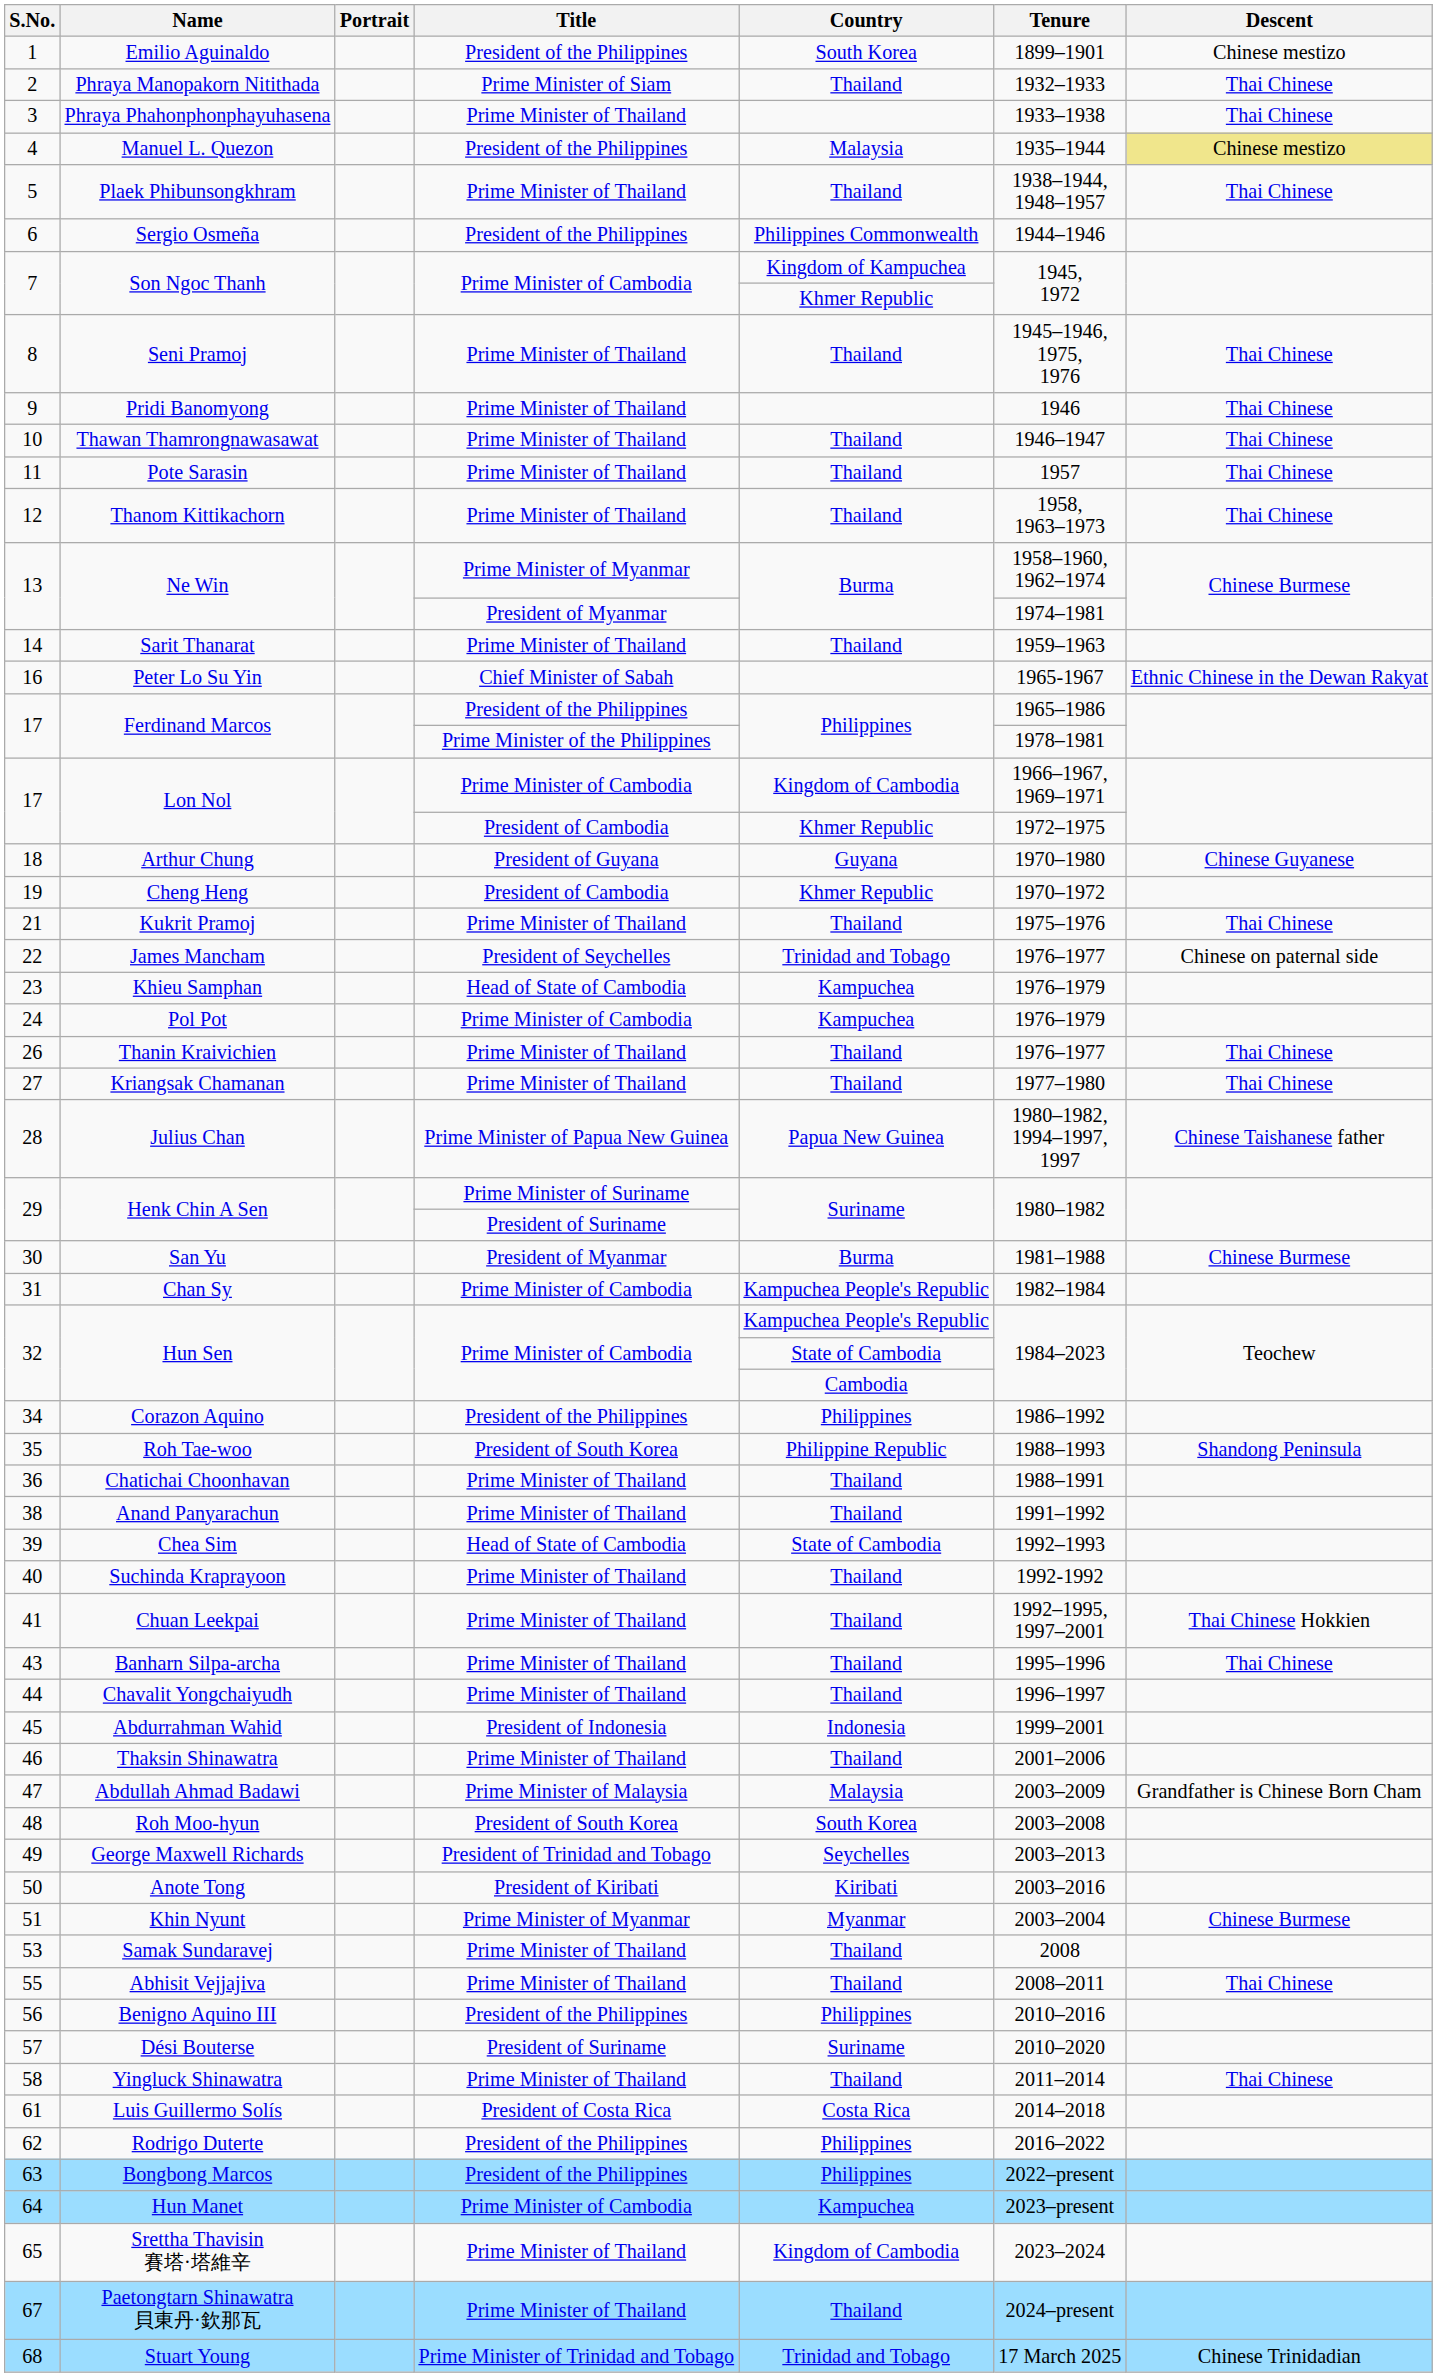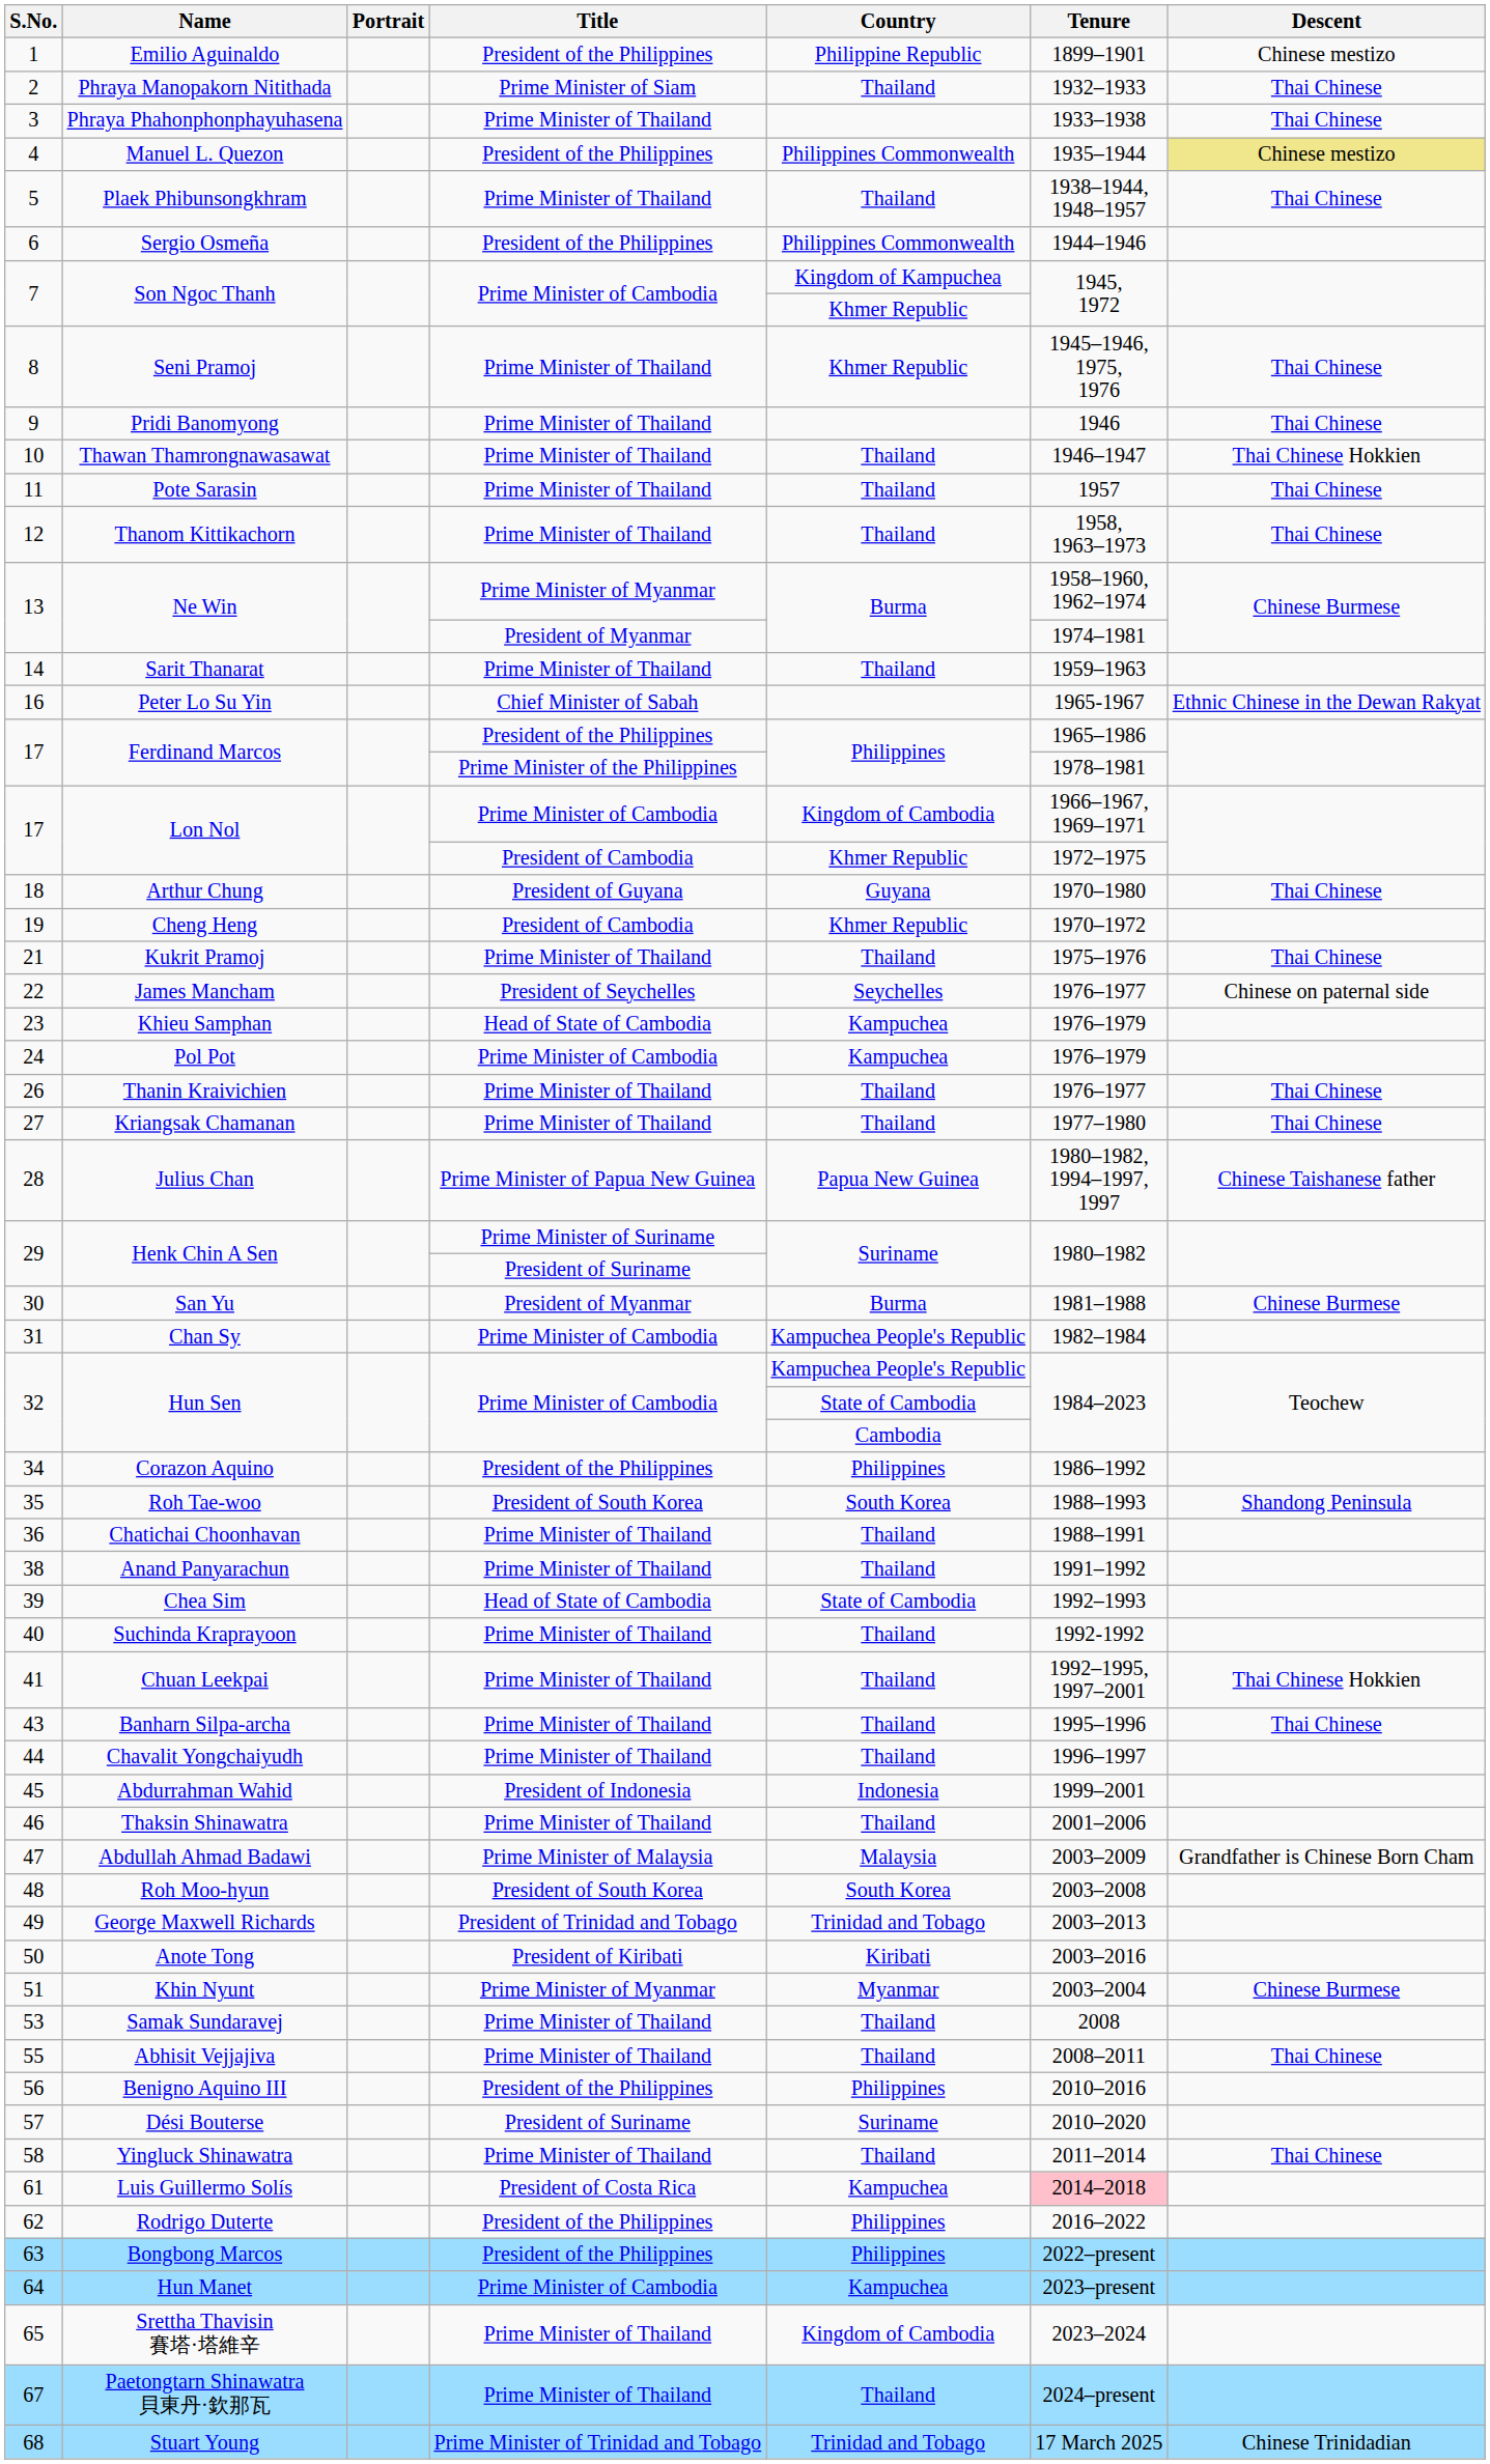Emilio Aguinaldo | Country: South Korea -> Philippine Republic
Manuel L. Quezon | Country: Malaysia -> Philippines Commonwealth
Seni Pramoj | Country: Thailand -> Khmer Republic
Thawan Thamrongnawasawat | Descent: Thai Chinese -> Thai Chinese Hokkien
Arthur Chung | Descent: Chinese Guyanese -> Thai Chinese
James Mancham | Country: Trinidad and Tobago -> Seychelles
Roh Tae-woo | Country: Philippine Republic -> South Korea
George Maxwell Richards | Country: Seychelles -> Trinidad and Tobago
Luis Guillermo Solís | Country: Costa Rica -> Kampuchea
Luis Guillermo Solís | Tenure: no background -> pink background
